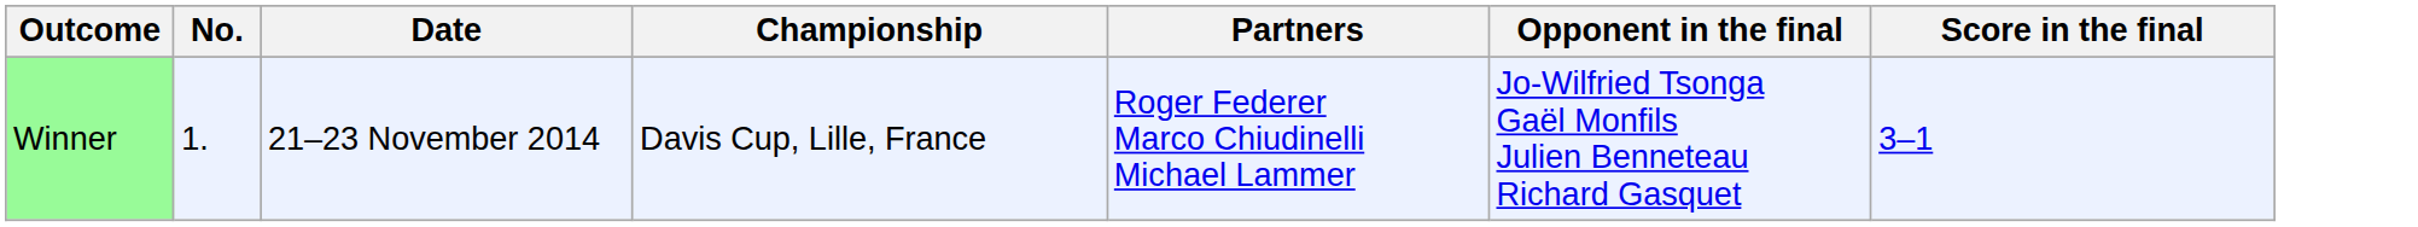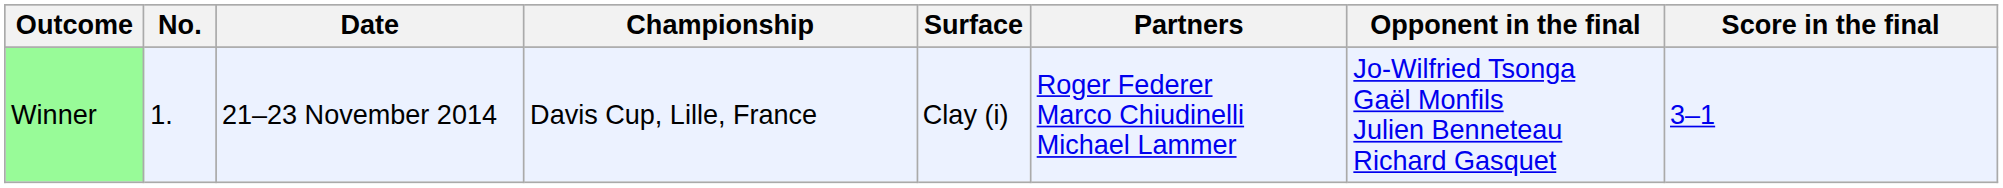+ column: Surface | Clay (i)
